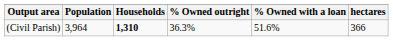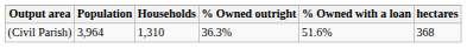(Civil Parish) | Households: bold -> normal
(Civil Parish) | hectares: 366 -> 368
